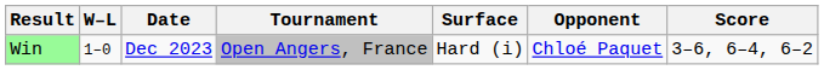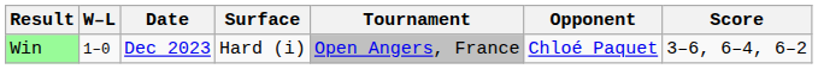columns swapped: Tournament <-> Surface
